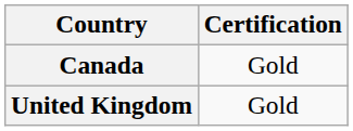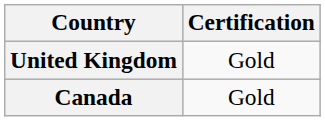rows swapped: Canada <-> United Kingdom
